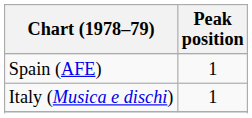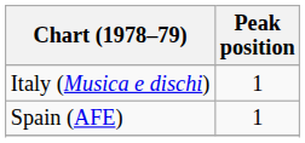rows swapped: Italy (Musica e dischi) <-> Spain (AFE)
